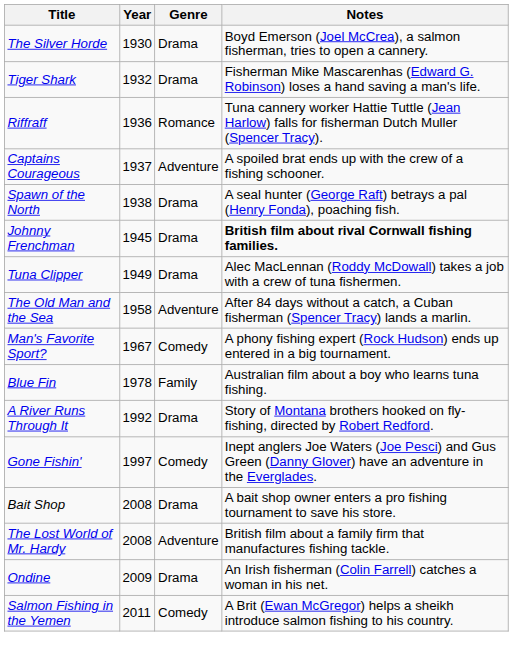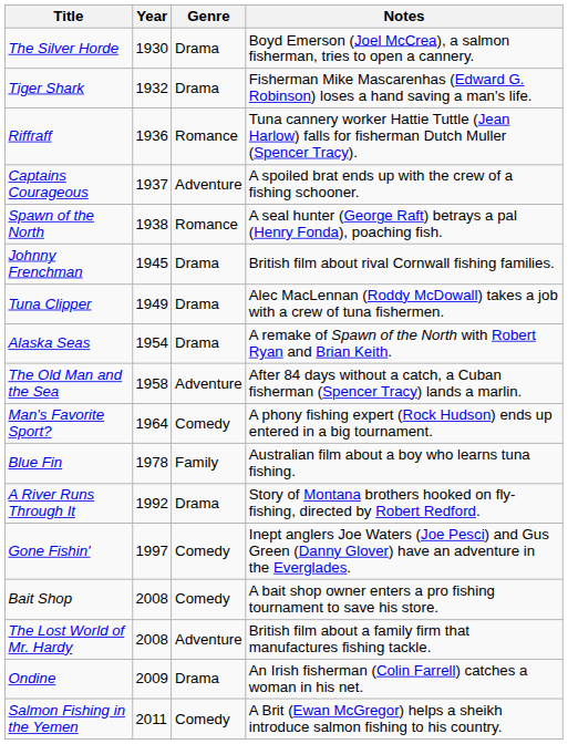Spawn of the North | Genre: Drama -> Romance
Johnny Frenchman | Notes: bold -> normal
+ row: Alaska Seas | 1954 | Drama | A remake of Spawn of the North with Robert Ryan and Brian Keith.
Man's Favorite Sport? | Year: 1967 -> 1964
Bait Shop | Genre: Drama -> Comedy
